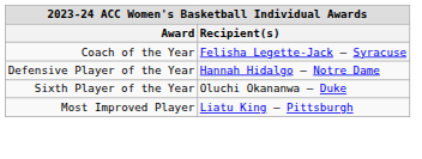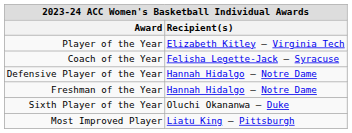+ row: Player of the Year | Elizabeth Kitley – Virginia Tech
+ row: Freshman of the Year | Hannah Hidalgo – Notre Dame
